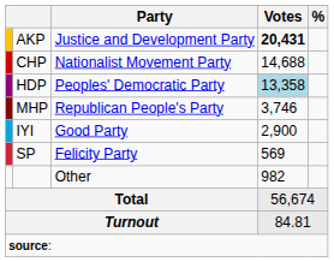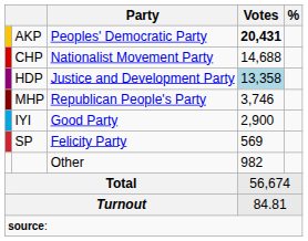AKP | Party: Justice and Development Party -> Peoples' Democratic Party
HDP | Party: Peoples' Democratic Party -> Justice and Development Party
